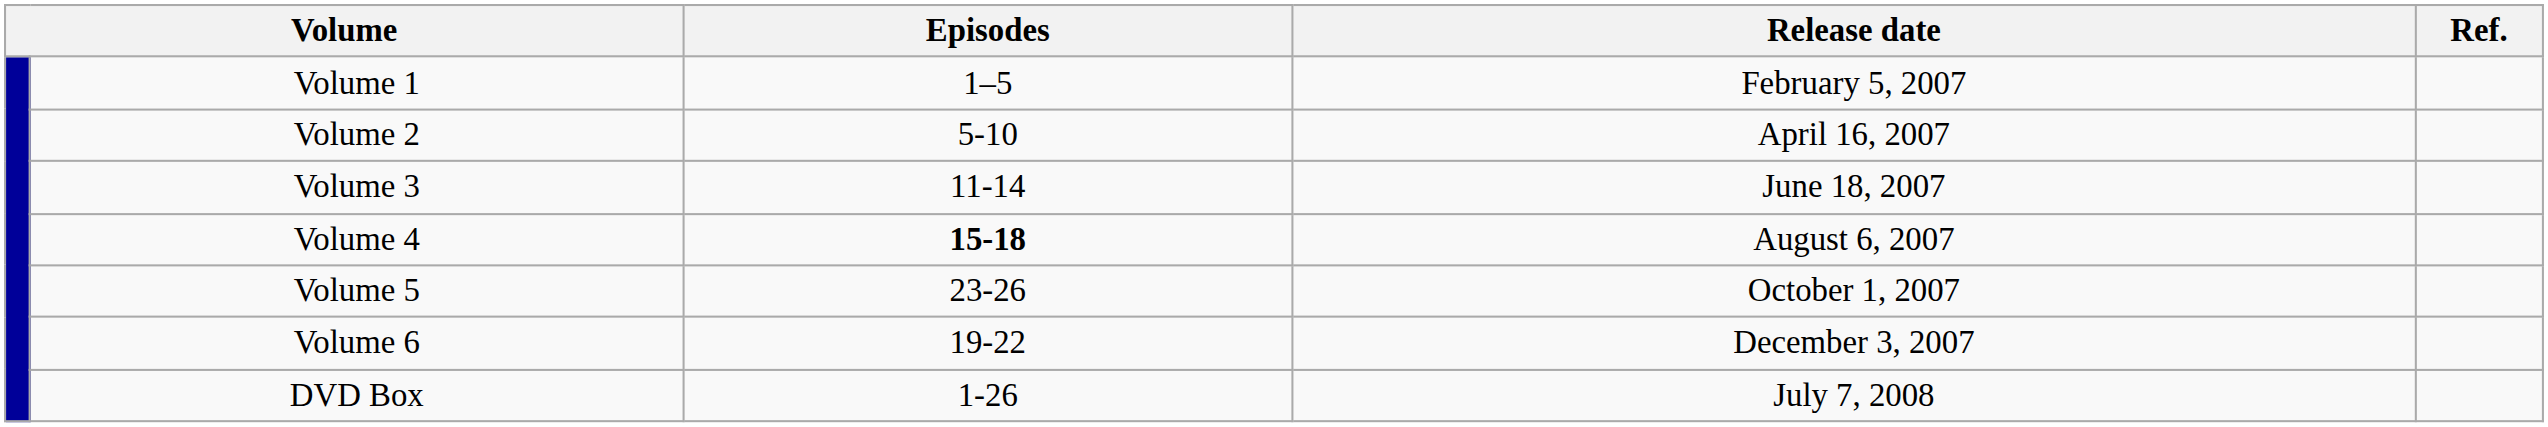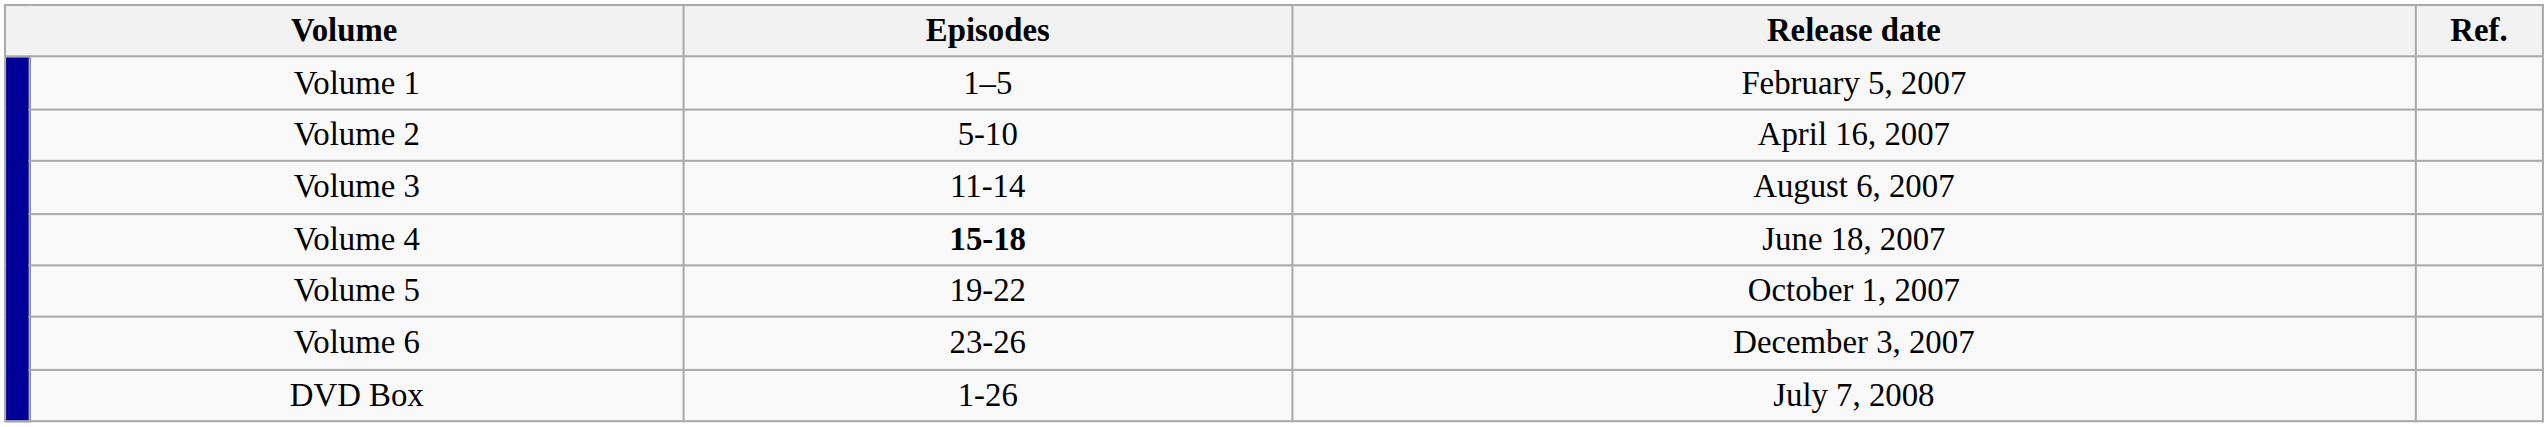Volume 3 | Release date: June 18, 2007 -> August 6, 2007
Volume 4 | Release date: August 6, 2007 -> June 18, 2007
Volume 5 | Episodes: 23-26 -> 19-22
Volume 6 | Episodes: 19-22 -> 23-26
